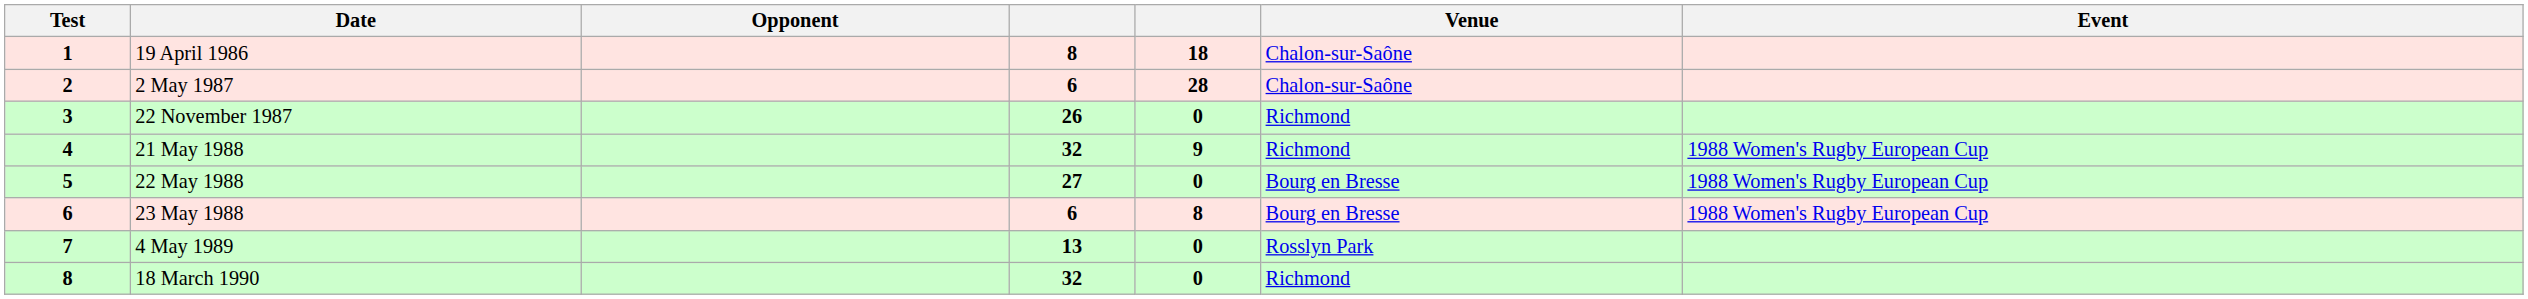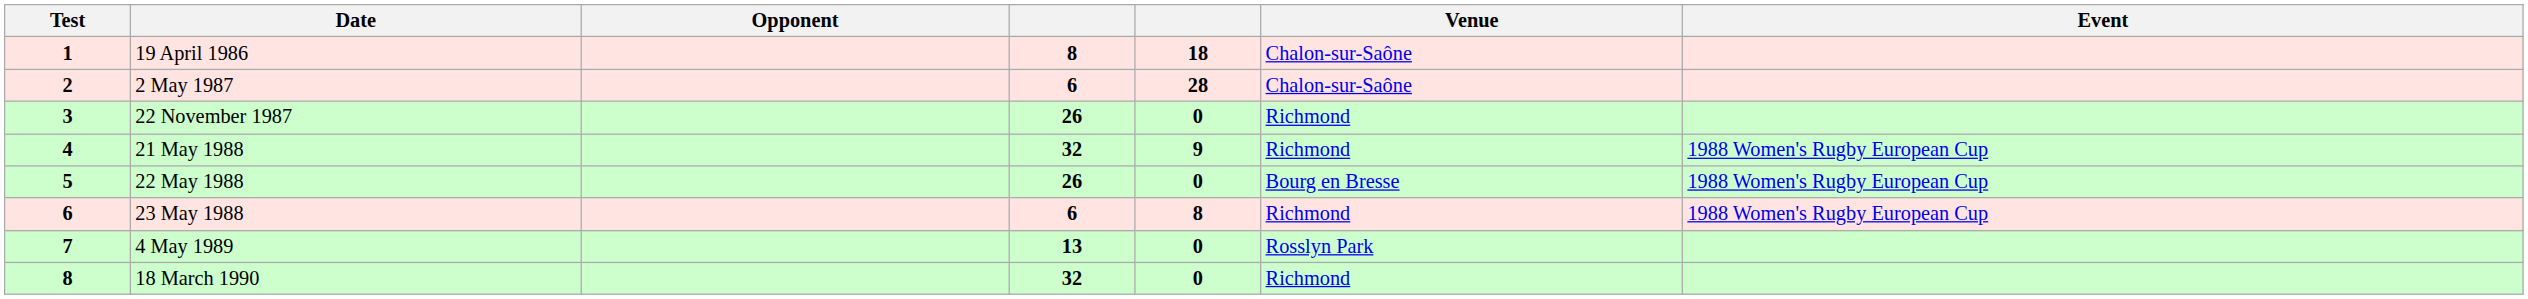22 May 1988 | column 4: 27 -> 26
23 May 1988 | Venue: Bourg en Bresse -> Richmond
